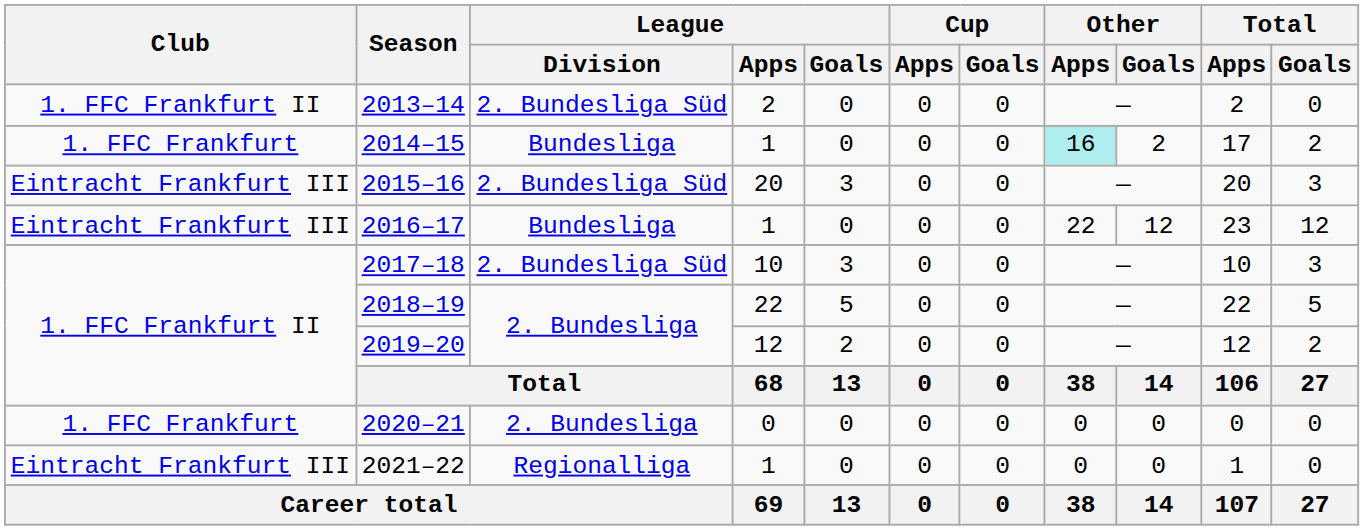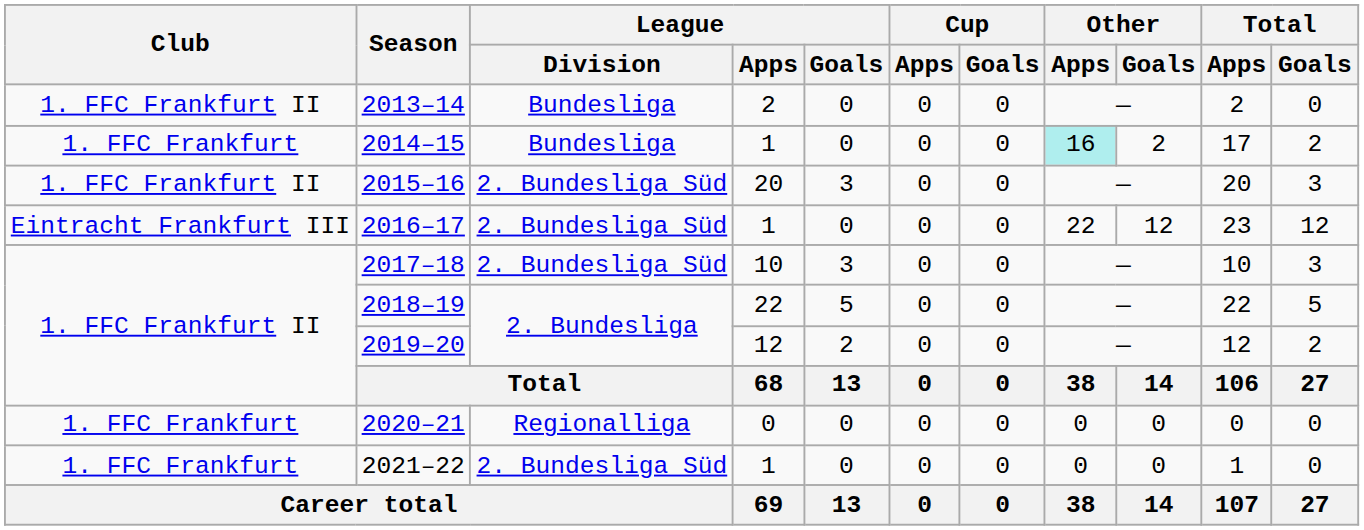2013–14 | League / Division: 2. Bundesliga Süd -> Bundesliga
2015–16 | Club: Eintracht Frankfurt III -> 1. FFC Frankfurt II
2016–17 | League / Division: Bundesliga -> 2. Bundesliga Süd
2020–21 | League / Division: 2. Bundesliga -> Regionalliga
2021–22 | Club: Eintracht Frankfurt III -> 1. FFC Frankfurt
2021–22 | League / Division: Regionalliga -> 2. Bundesliga Süd
